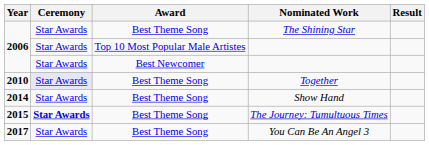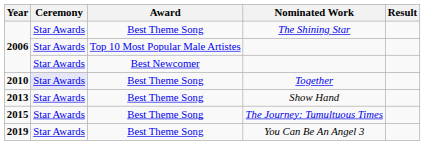Show Hand | Year: 2014 -> 2013
The Journey: Tumultuous Times | Ceremony: bold -> normal
You Can Be An Angel 3 | Year: 2017 -> 2019
